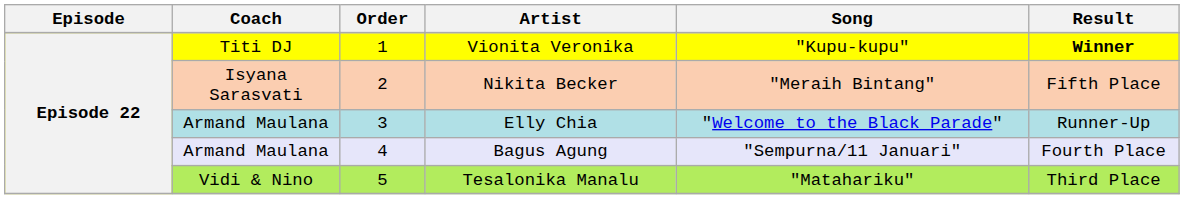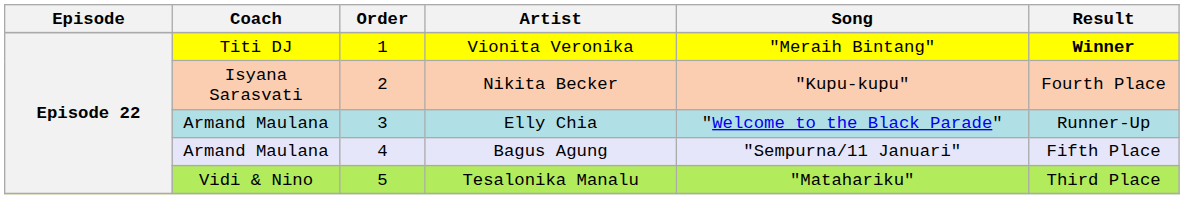Vionita Veronika | Song: "Kupu-kupu" -> "Meraih Bintang"
Nikita Becker | Song: "Meraih Bintang" -> "Kupu-kupu"
Nikita Becker | Result: Fifth Place -> Fourth Place
Bagus Agung | Result: Fourth Place -> Fifth Place
